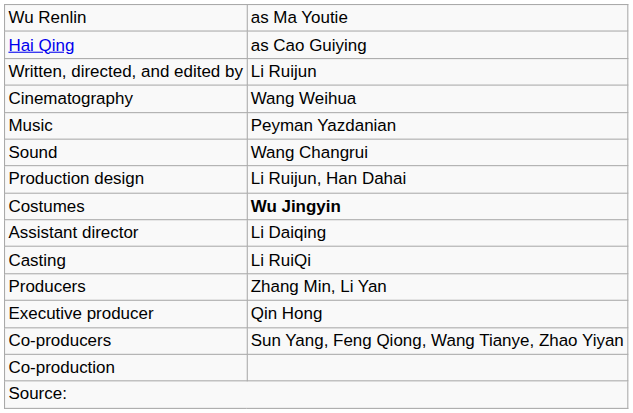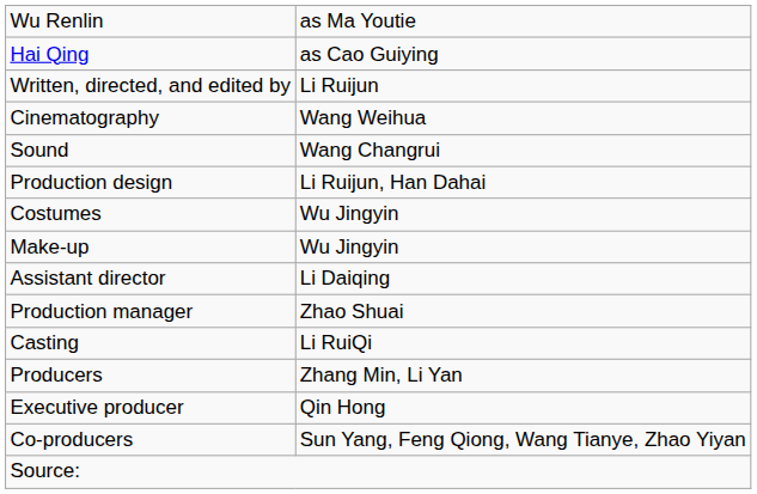- row: Music | Peyman Yazdanian
Costumes | column 2: bold -> normal
+ row: Make-up | Wu Jingyin
+ row: Production manager | Zhao Shuai
- row: Co-production
